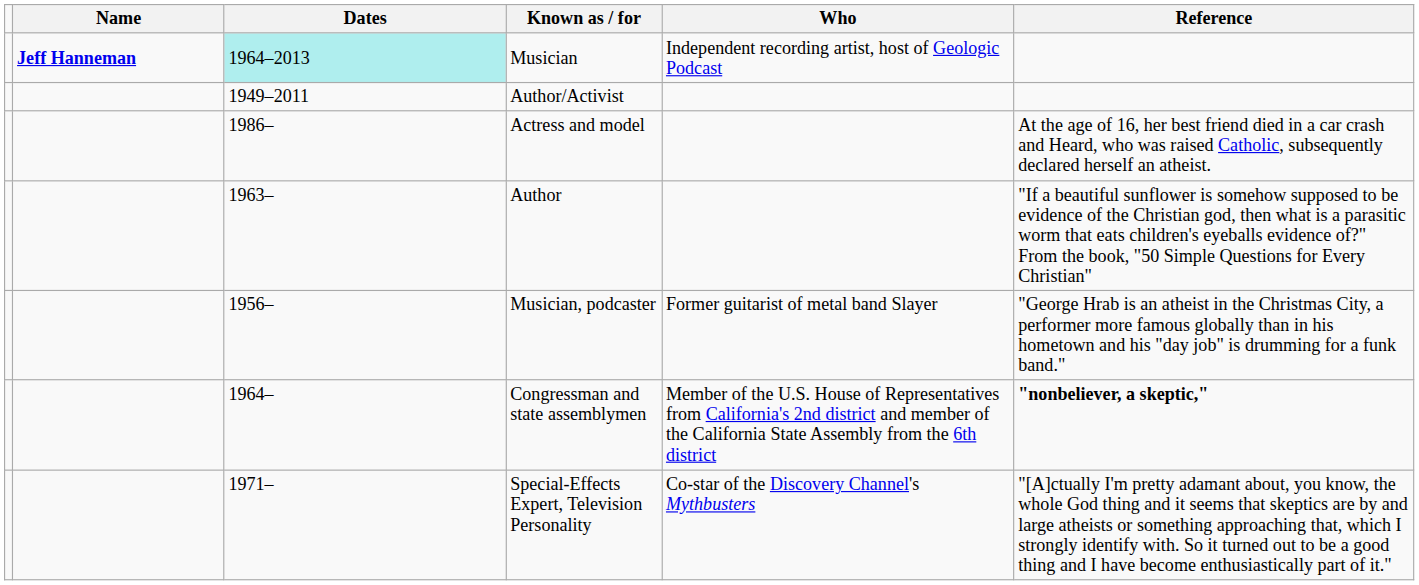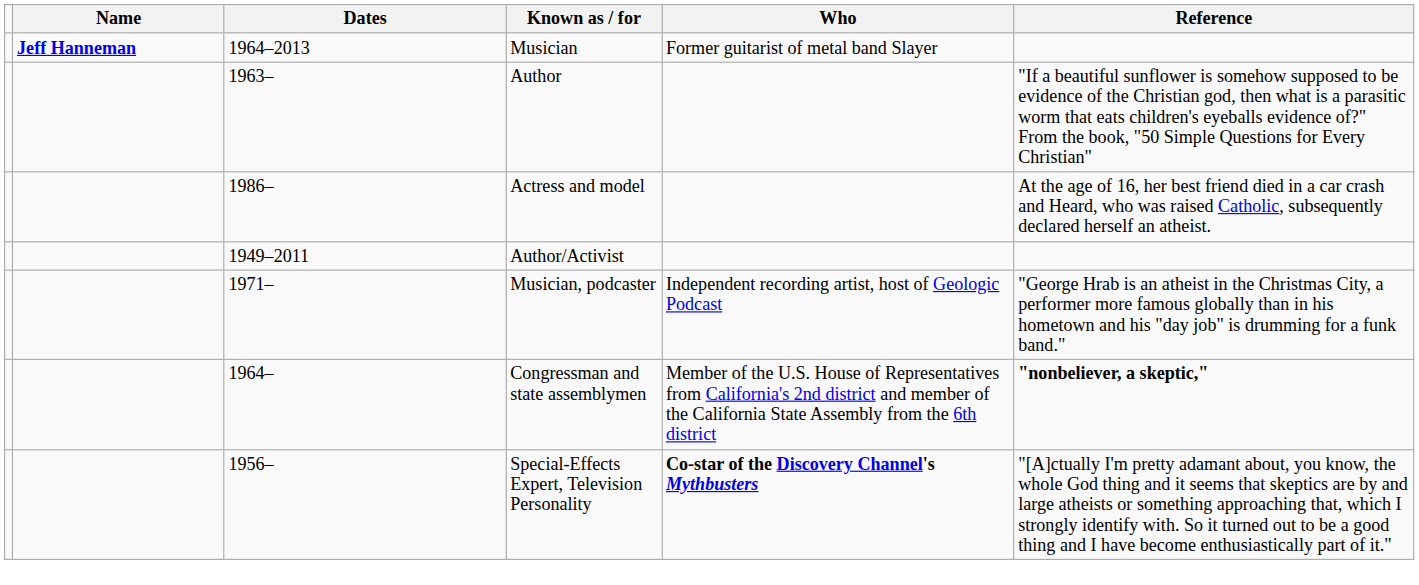Musician | Dates: paleturquoise background -> no background
Musician | Who: Independent recording artist, host of Geologic Podcast -> Former guitarist of metal band Slayer
rows swapped: Author <-> Author/Activist
Musician, podcaster | Dates: 1956– -> 1971–
Musician, podcaster | Who: Former guitarist of metal band Slayer -> Independent recording artist, host of Geologic Podcast
Special-Effects Expert, Television Personality | Dates: 1971– -> 1956–
Special-Effects Expert, Television Personality | Who: normal -> bold
